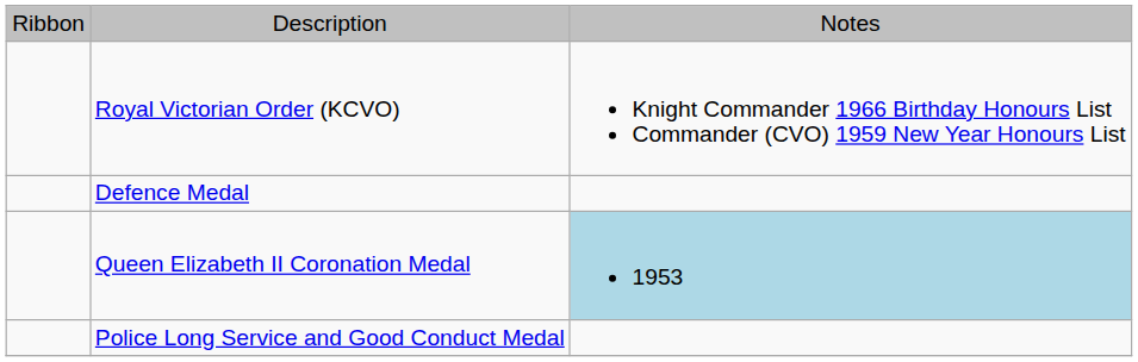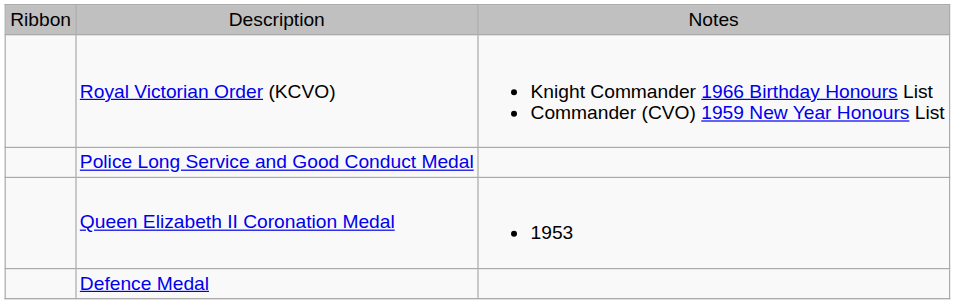rows swapped: Defence Medal <-> Police Long Service and Good Conduct Medal
Queen Elizabeth II Coronation Medal | column 3: lightblue background -> no background
